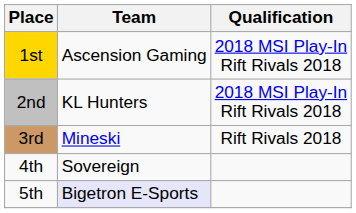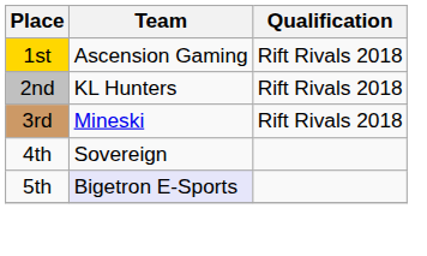1st | Qualification: 2018 MSI Play-In Rift Rivals 2018 -> Rift Rivals 2018
2nd | Qualification: 2018 MSI Play-In Rift Rivals 2018 -> Rift Rivals 2018
